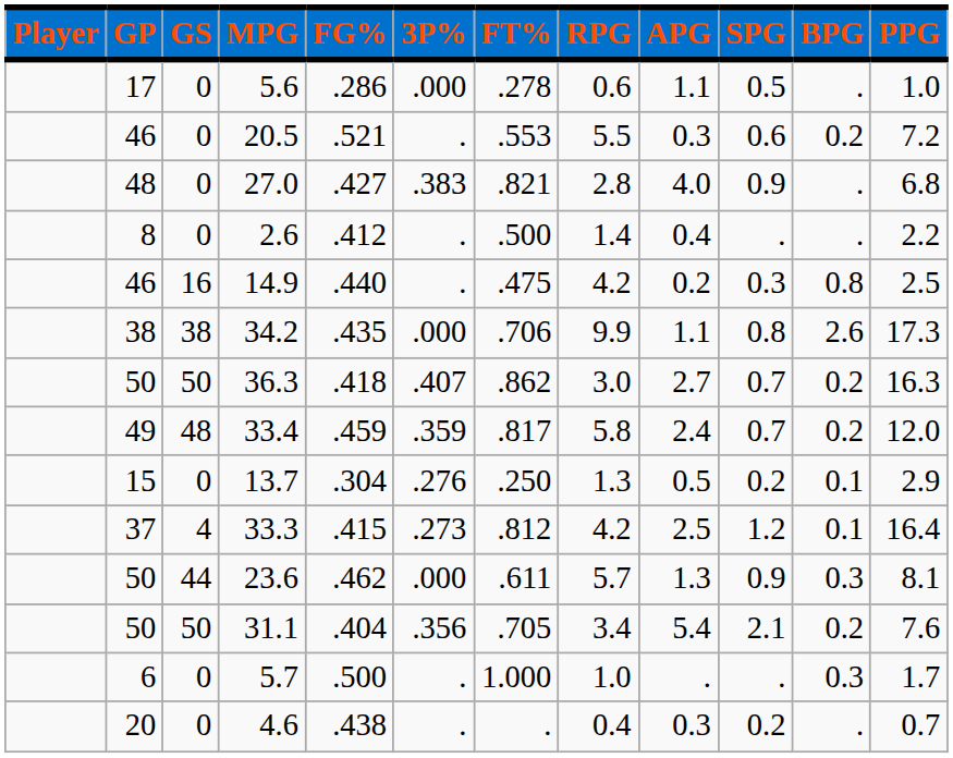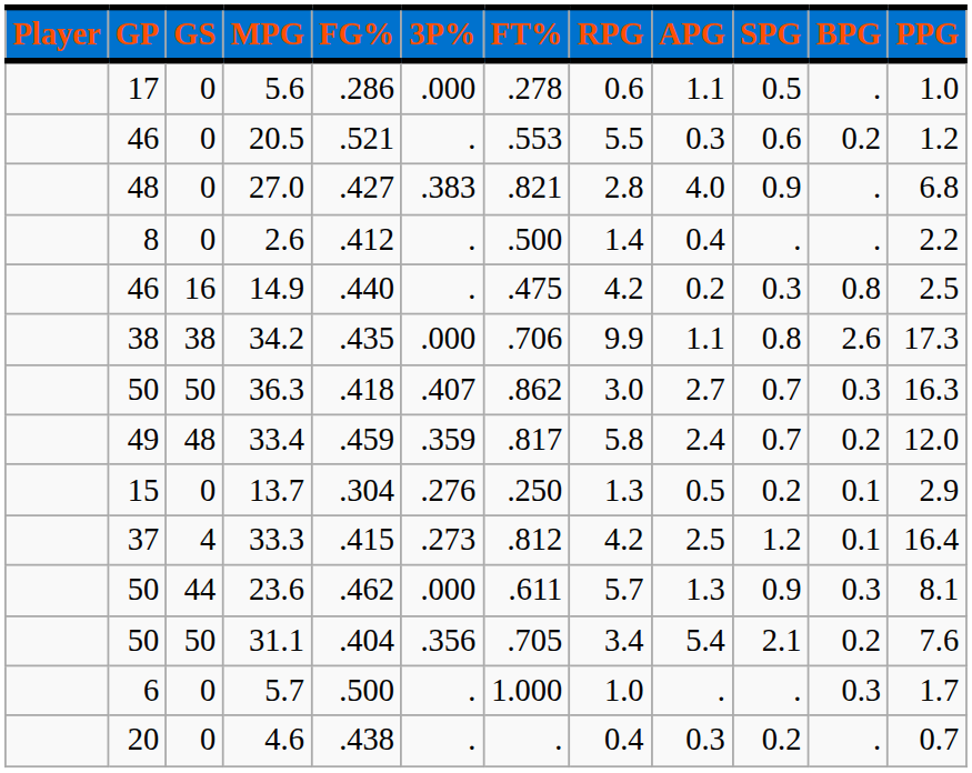20.5 | PPG: 7.2 -> 1.2
36.3 | BPG: 0.2 -> 0.3
